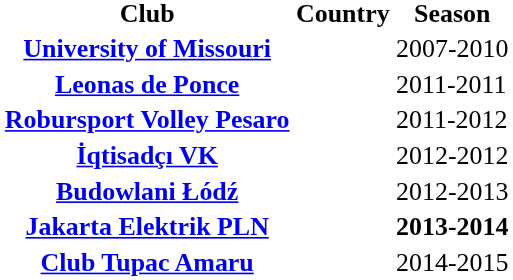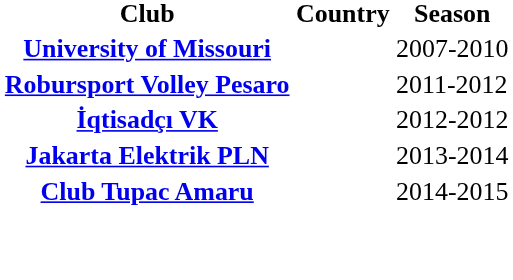- row: Leonas de Ponce | 2011-2011
- row: Budowlani Łódź | 2012-2013
Jakarta Elektrik PLN | Season: bold -> normal
